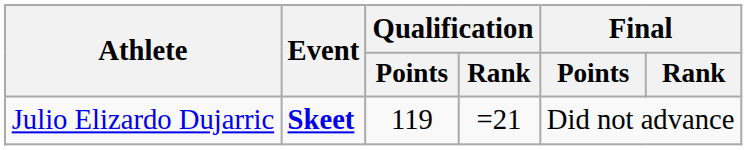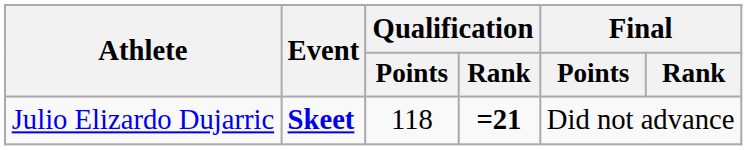Julio Elizardo Dujarric | Qualification / Points: 119 -> 118
Julio Elizardo Dujarric | Qualification / Rank: normal -> bold
